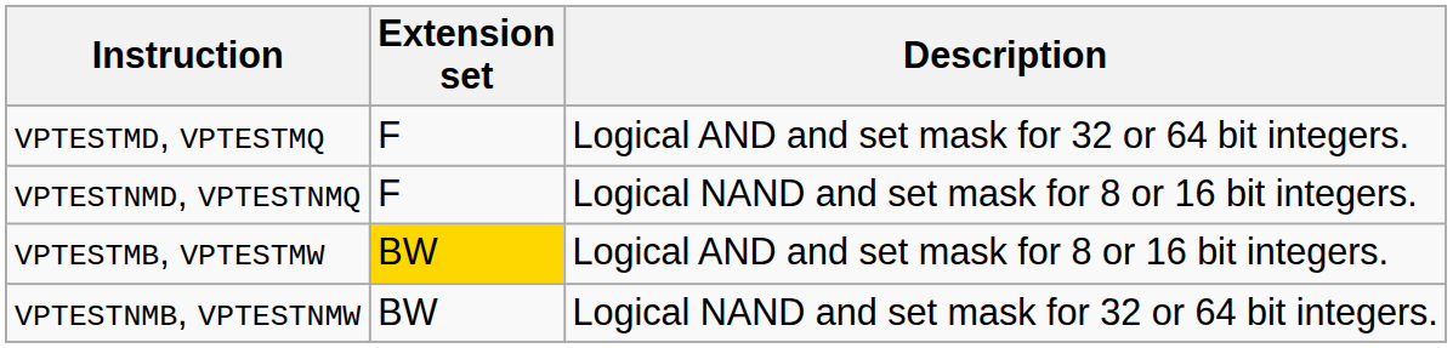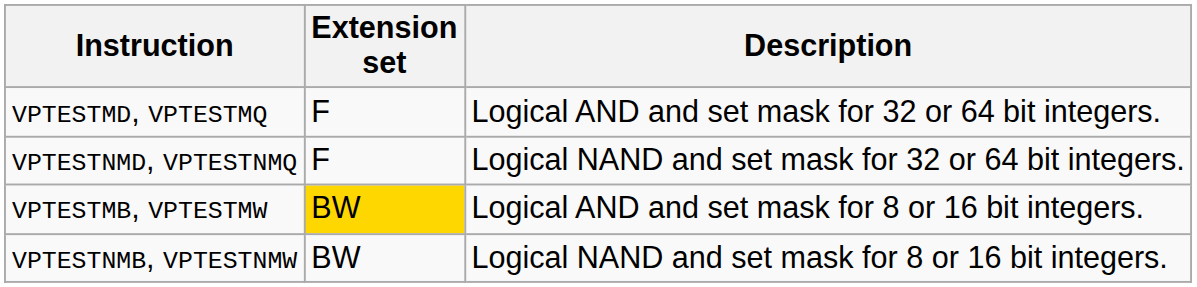VPTESTNMD, VPTESTNMQ | Description: Logical NAND and set mask for 8 or 16 bit integers. -> Logical NAND and set mask for 32 or 64 bit integers.
VPTESTNMB, VPTESTNMW | Description: Logical NAND and set mask for 32 or 64 bit integers. -> Logical NAND and set mask for 8 or 16 bit integers.
